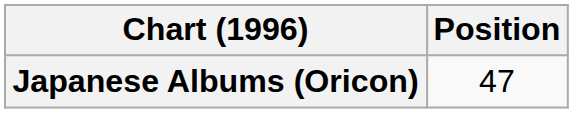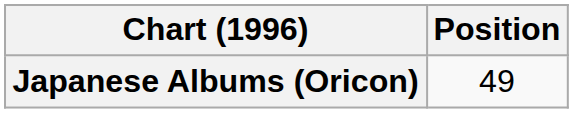Japanese Albums (Oricon) | Position: 47 -> 49
